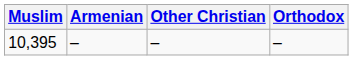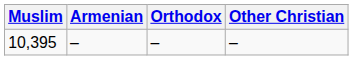columns swapped: Orthodox <-> Other Christian
